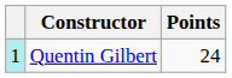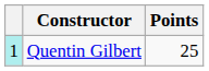Quentin Gilbert | Points: 24 -> 25
